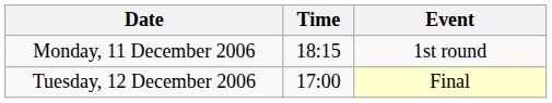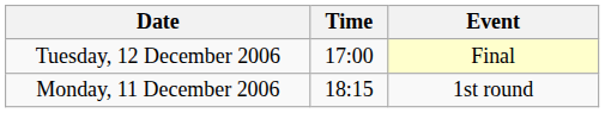rows swapped: Monday, 11 December 2006 <-> Tuesday, 12 December 2006
